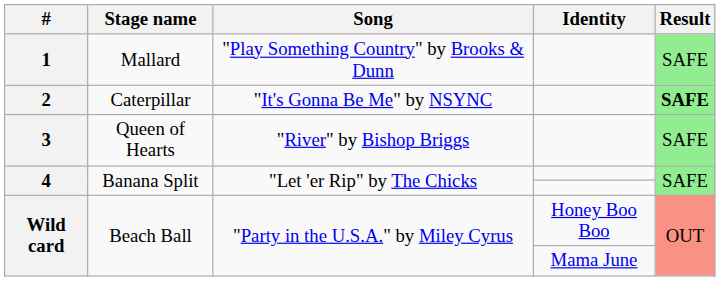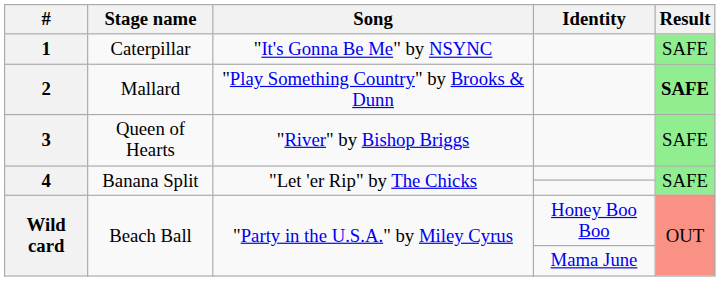1 | Stage name: Mallard -> Caterpillar
1 | Song: "Play Something Country" by Brooks & Dunn -> "It's Gonna Be Me" by NSYNC
2 | Stage name: Caterpillar -> Mallard
2 | Song: "It's Gonna Be Me" by NSYNC -> "Play Something Country" by Brooks & Dunn
